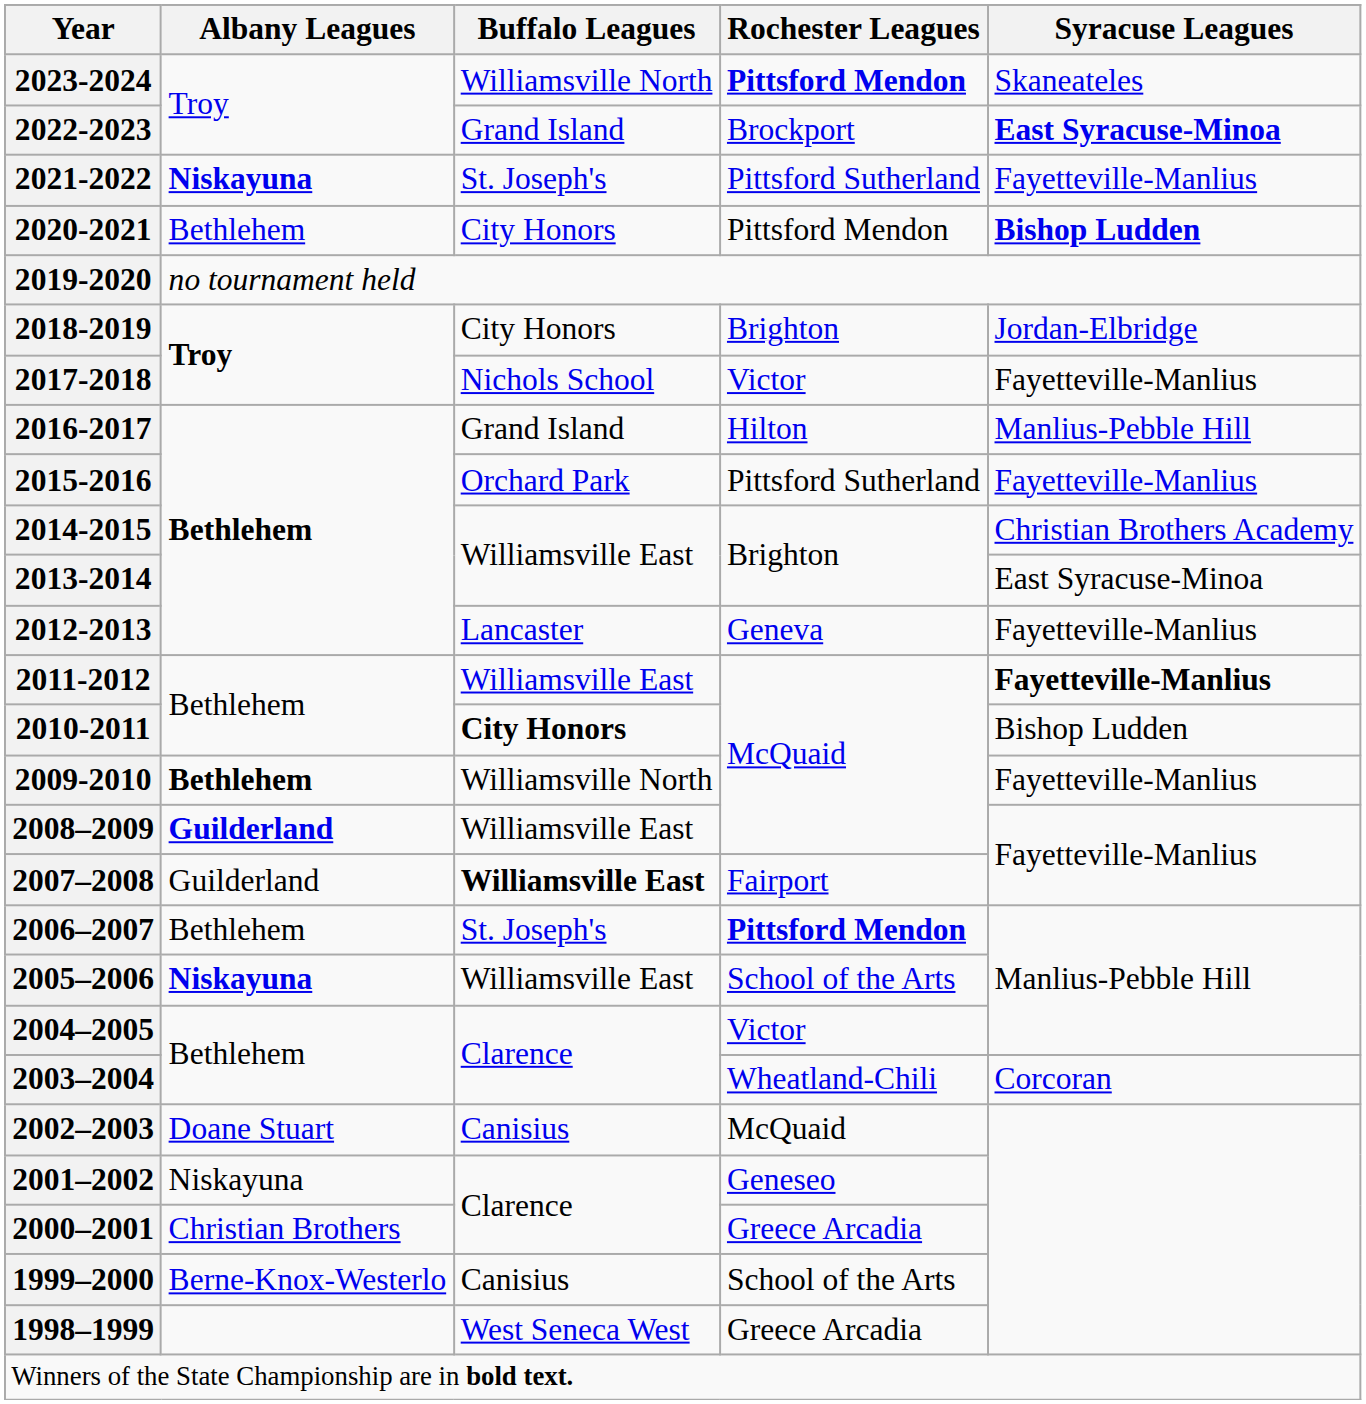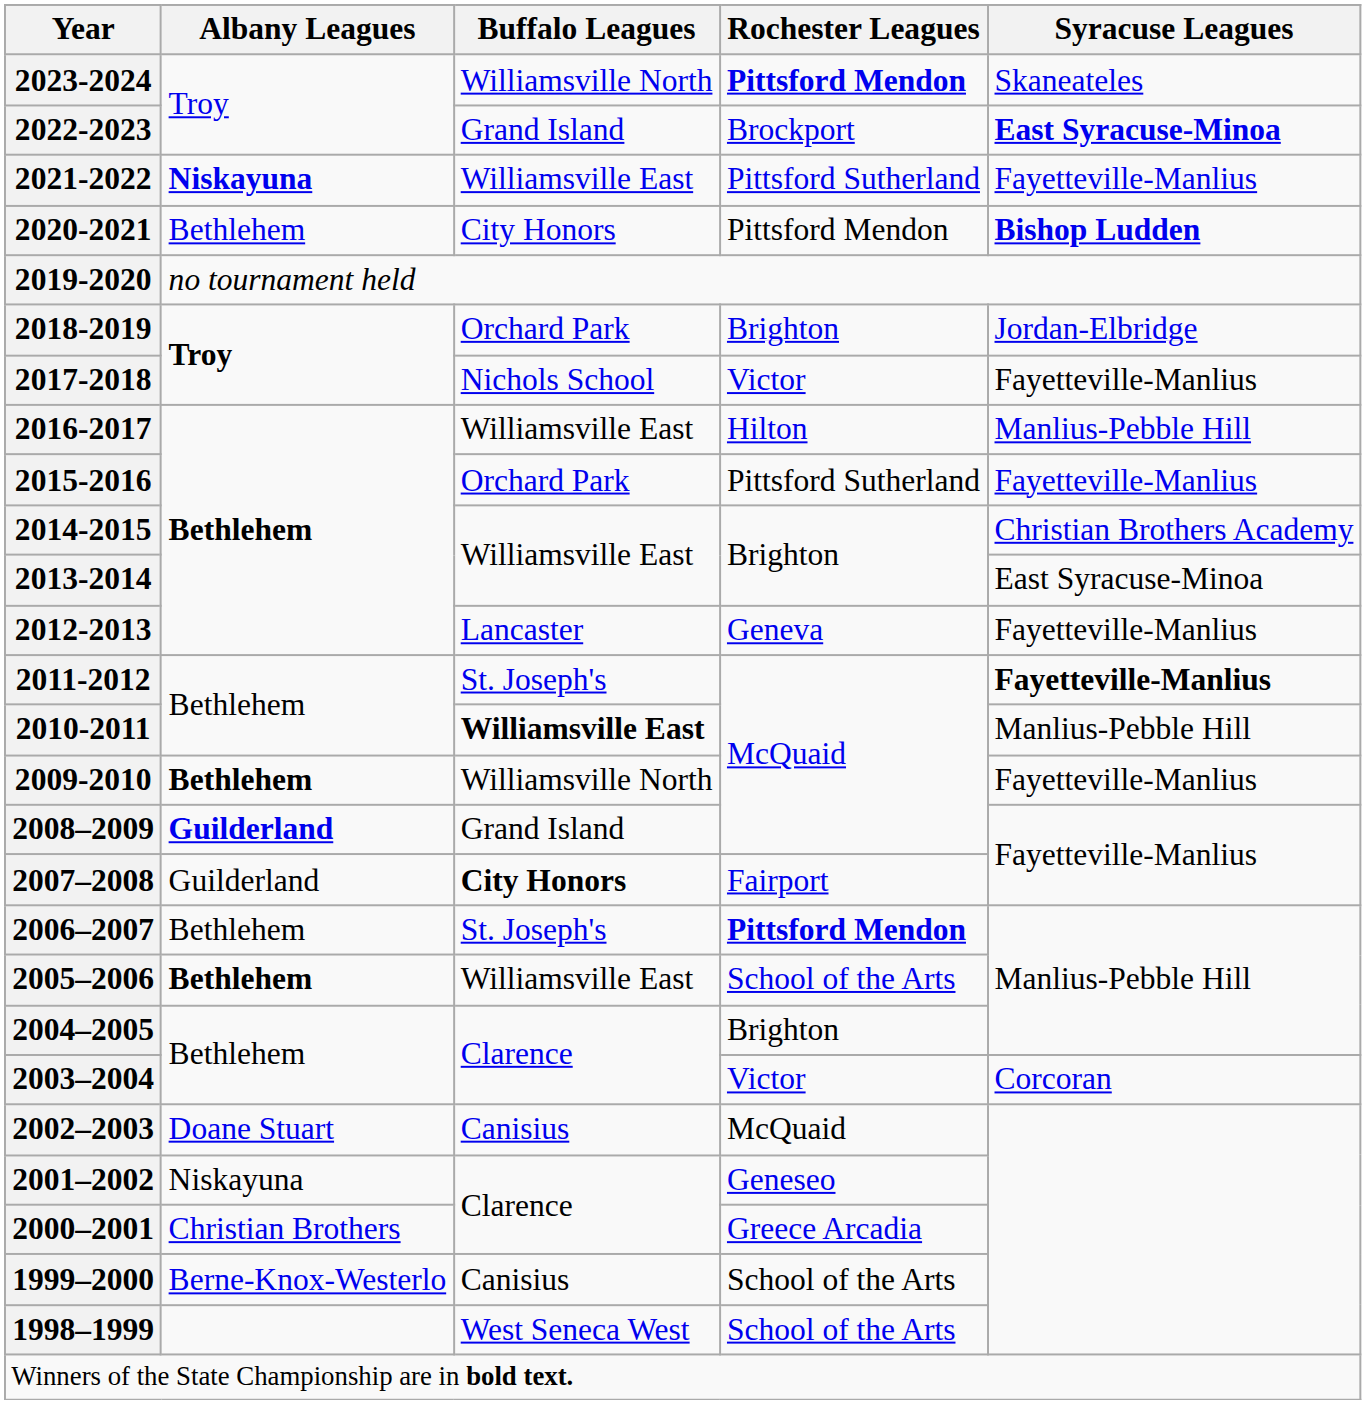2021-2022 | Buffalo Leagues: St. Joseph's -> Williamsville East
2018-2019 | Buffalo Leagues: City Honors -> Orchard Park
2016-2017 | Buffalo Leagues: Grand Island -> Williamsville East
2011-2012 | Buffalo Leagues: Williamsville East -> St. Joseph's
2010-2011 | Buffalo Leagues: City Honors -> Williamsville East
2010-2011 | Syracuse Leagues: Bishop Ludden -> Manlius-Pebble Hill
2008–2009 | Buffalo Leagues: Williamsville East -> Grand Island
2007–2008 | Buffalo Leagues: Williamsville East -> City Honors
2005–2006 | Albany Leagues: Niskayuna -> Bethlehem
2004–2005 | Rochester Leagues: Victor -> Brighton
2003–2004 | Rochester Leagues: Wheatland-Chili -> Victor
1998–1999 | Rochester Leagues: Greece Arcadia -> School of the Arts
